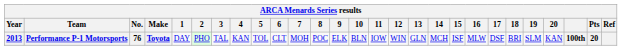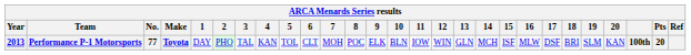Performance P-1 Motorsports | No.: 76 -> 77
